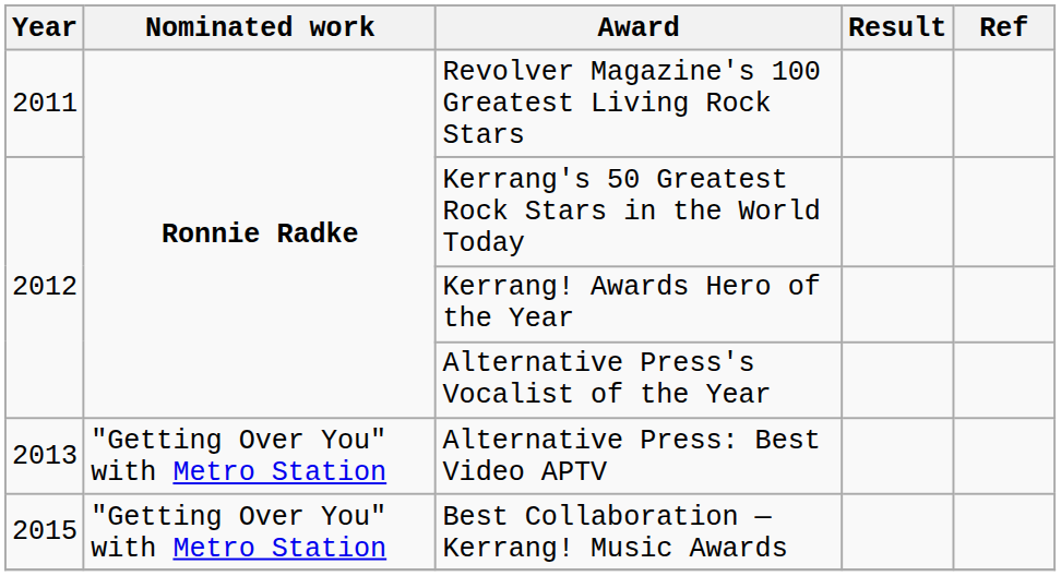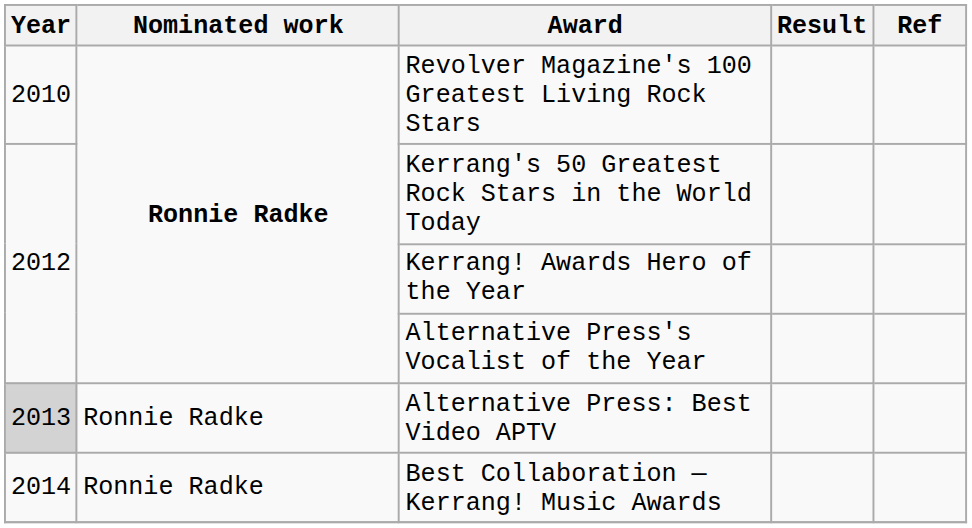Revolver Magazine's 100 Greatest Living Rock Stars | Year: 2011 -> 2010
Alternative Press: Best Video APTV | Year: no background -> lightgrey background
Alternative Press: Best Video APTV | Nominated work: "Getting Over You" with Metro Station -> Ronnie Radke
Best Collaboration — Kerrang! Music Awards | Year: 2015 -> 2014
Best Collaboration — Kerrang! Music Awards | Nominated work: "Getting Over You" with Metro Station -> Ronnie Radke
